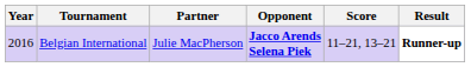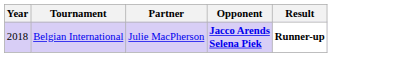- column: Score | 11–21, 13–21
Belgian International | Year: 2016 -> 2018
